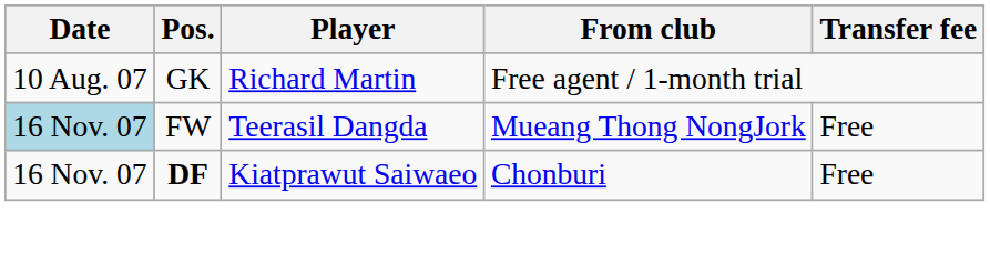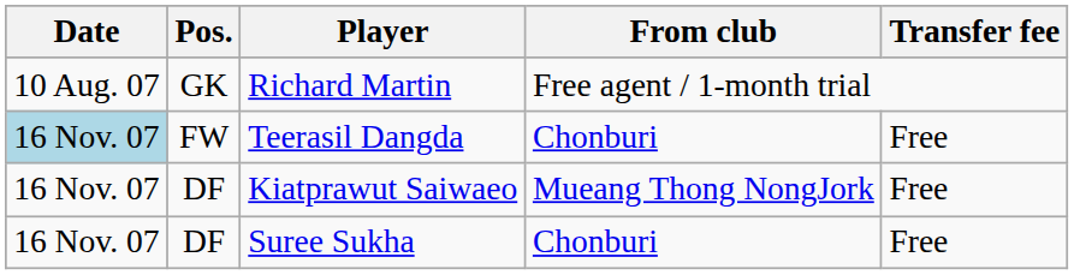Teerasil Dangda | From club: Mueang Thong NongJork -> Chonburi
Kiatprawut Saiwaeo | Pos.: bold -> normal
Kiatprawut Saiwaeo | From club: Chonburi -> Mueang Thong NongJork
+ row: 16 Nov. 07 | DF | Suree Sukha | Chonburi | Free
